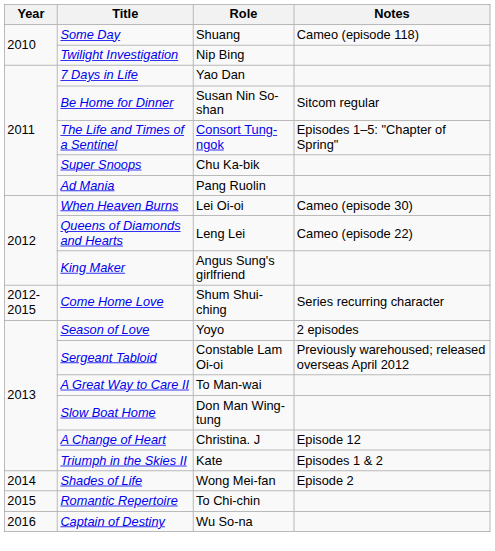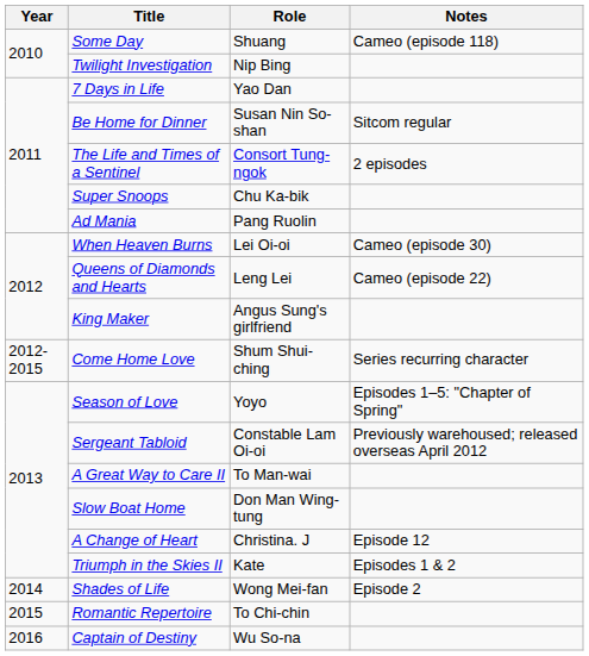The Life and Times of a Sentinel | Notes: Episodes 1–5: "Chapter of Spring" -> 2 episodes
Season of Love | Notes: 2 episodes -> Episodes 1–5: "Chapter of Spring"
